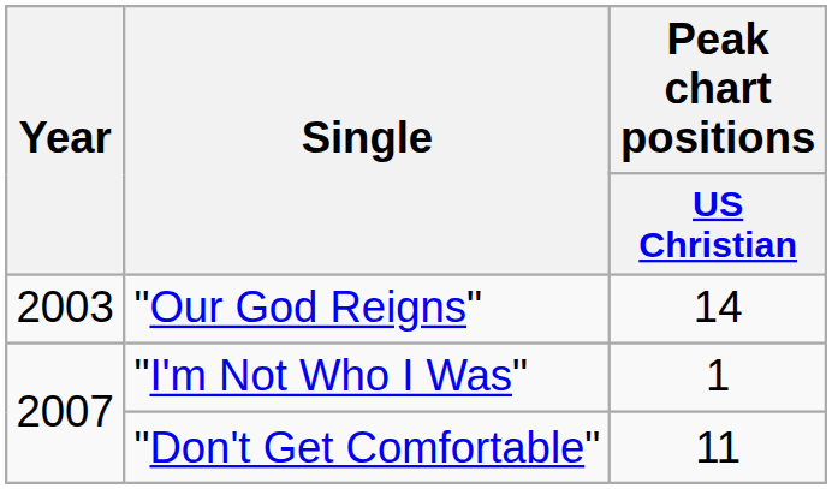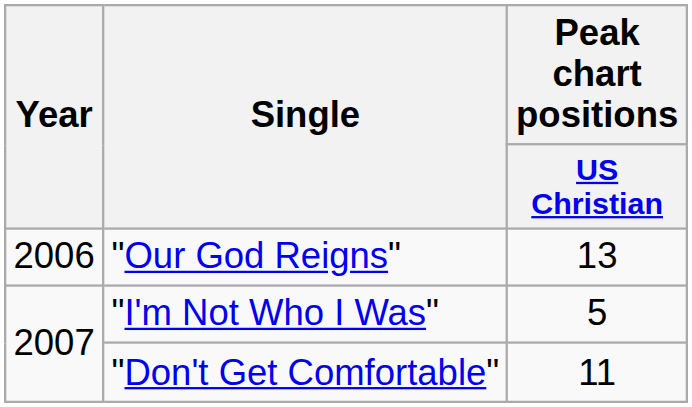"Our God Reigns" | Year: 2003 -> 2006
"Our God Reigns" | Peak chart positions / US Christian: 14 -> 13
"I'm Not Who I Was" | Peak chart positions / US Christian: 1 -> 5
